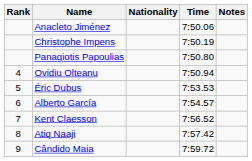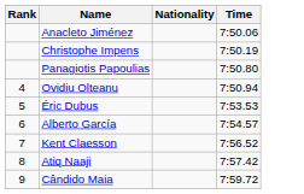- column: Notes
